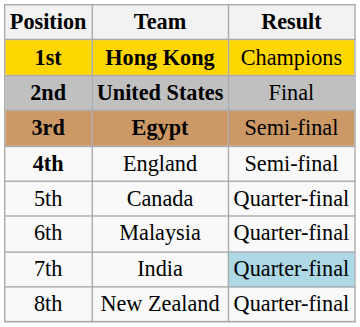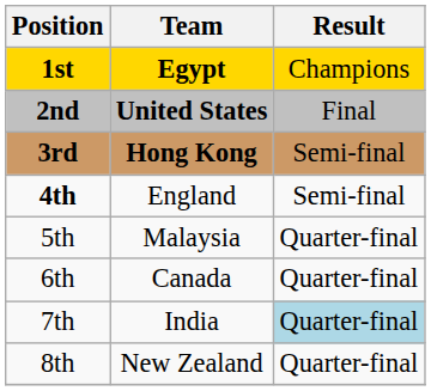1st | Team: Hong Kong -> Egypt
3rd | Team: Egypt -> Hong Kong
5th | Team: Canada -> Malaysia
6th | Team: Malaysia -> Canada
